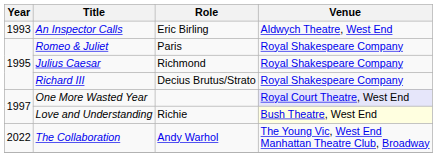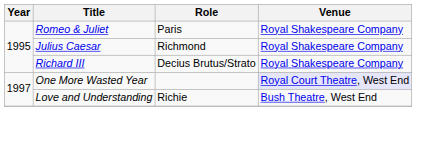- row: 1993 | An Inspector Calls | Eric Birling | Aldwych Theatre, West End
Love and Understanding | Venue: lightyellow background -> no background
- row: 2022 | The Collaboration | Andy Warhol | The Young Vic, West End Manhattan Theatre Club, Broadway
